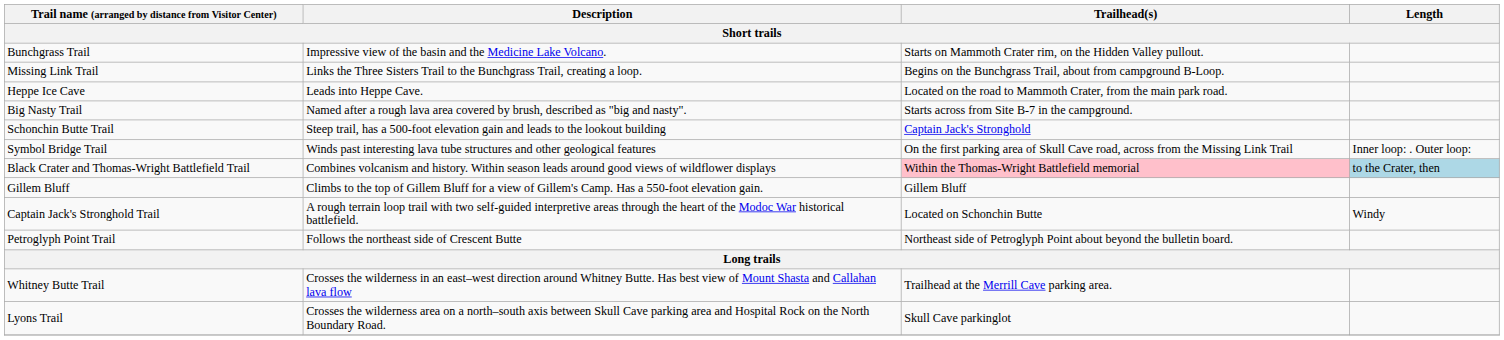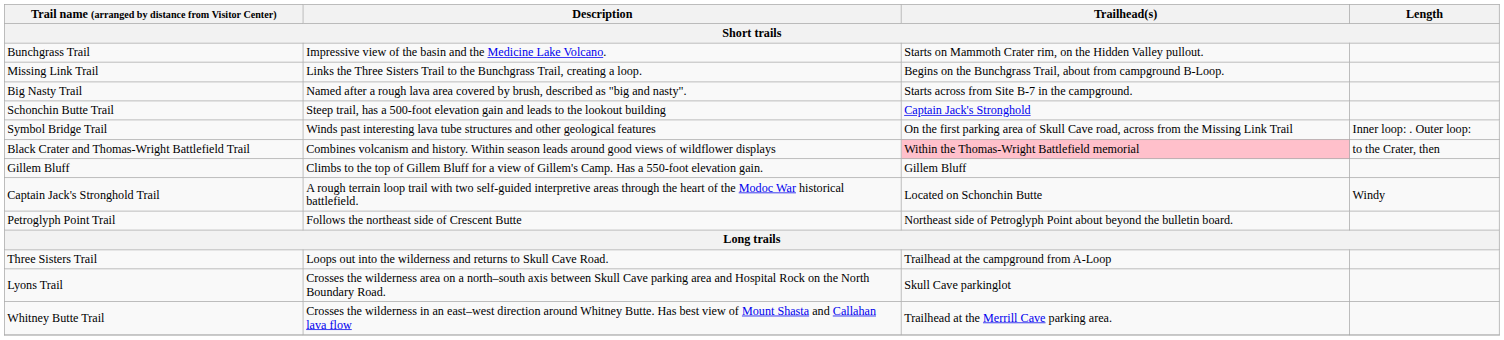- row: Heppe Ice Cave | Leads into Heppe Cave. | Located on the road to Mammoth Crater, from the main park road.
Black Crater and Thomas-Wright Battlefield Trail | Length: lightblue background -> no background
+ row: Three Sisters Trail | Loops out into the wilderness and returns to Skull Cave Road. | Trailhead at the campground from A-Loop
rows swapped: Lyons Trail <-> Whitney Butte Trail
